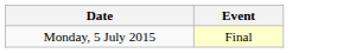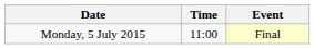+ column: Time | 11:00
